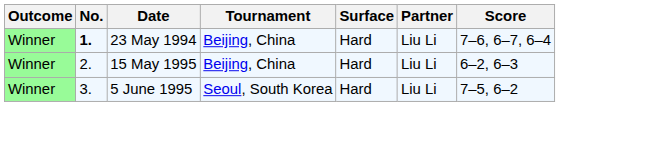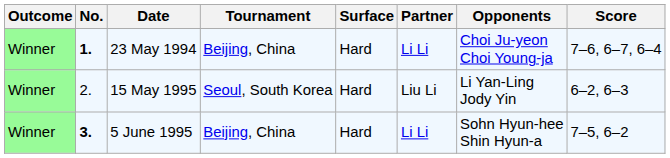+ column: Opponents | Choi Ju-yeon Choi Young-ja | Li Yan-Ling Jody Yin | Sohn Hyun-hee Shin Hyun-a
23 May 1994 | Partner: Liu Li -> Li Li
15 May 1995 | Tournament: Beijing, China -> Seoul, South Korea
5 June 1995 | No.: normal -> bold
5 June 1995 | Tournament: Seoul, South Korea -> Beijing, China
5 June 1995 | Partner: Liu Li -> Li Li
